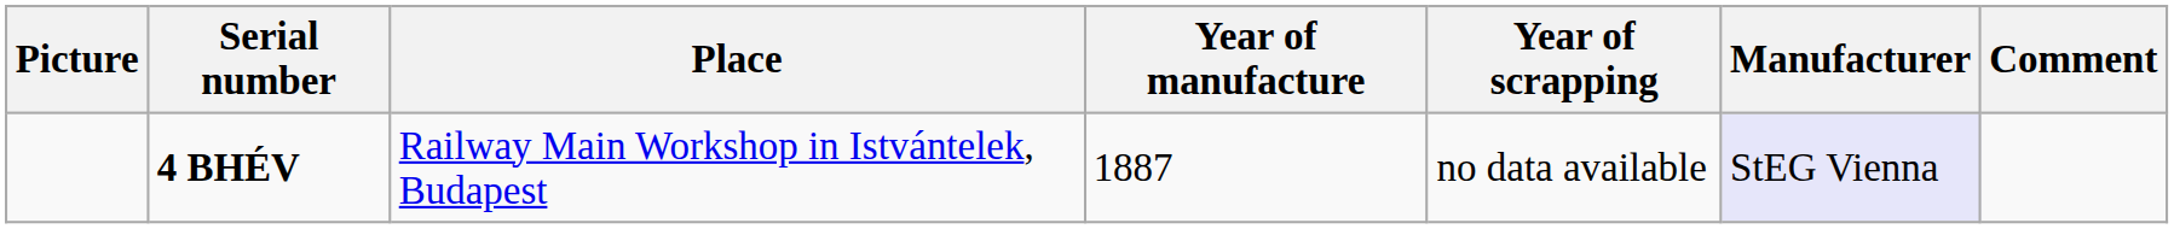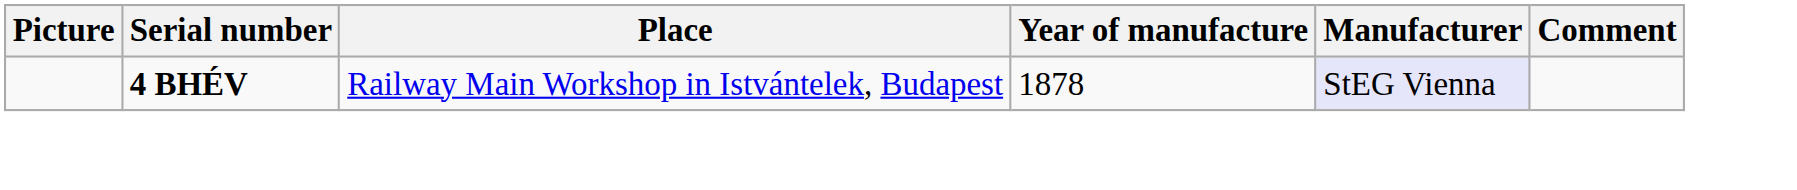- column: Year of scrapping | no data available
4 BHÉV | Year of manufacture: 1887 -> 1878
